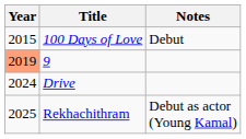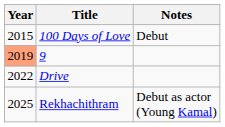Drive | Year: 2024 -> 2022
